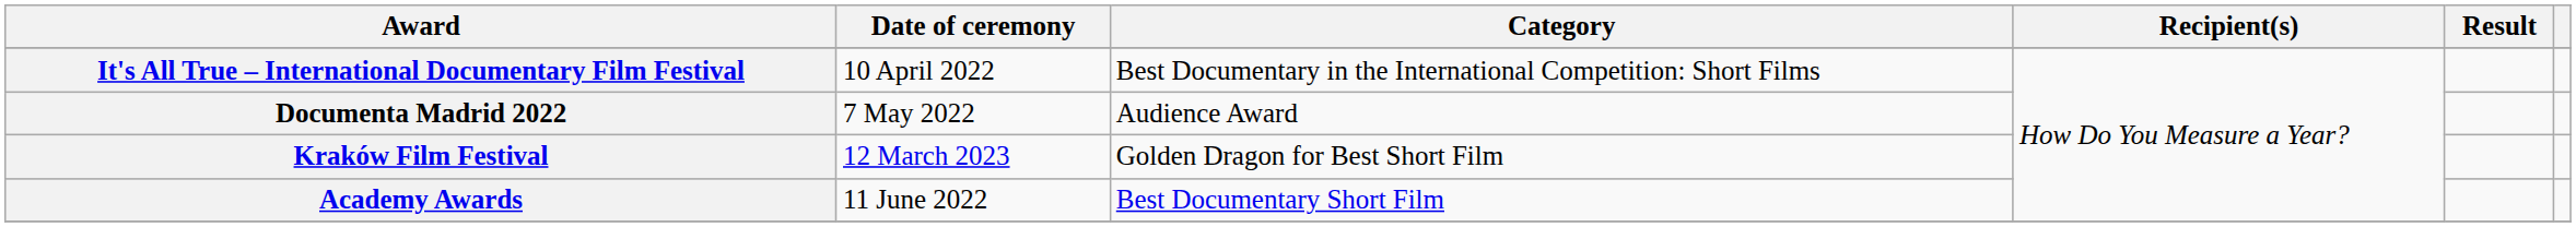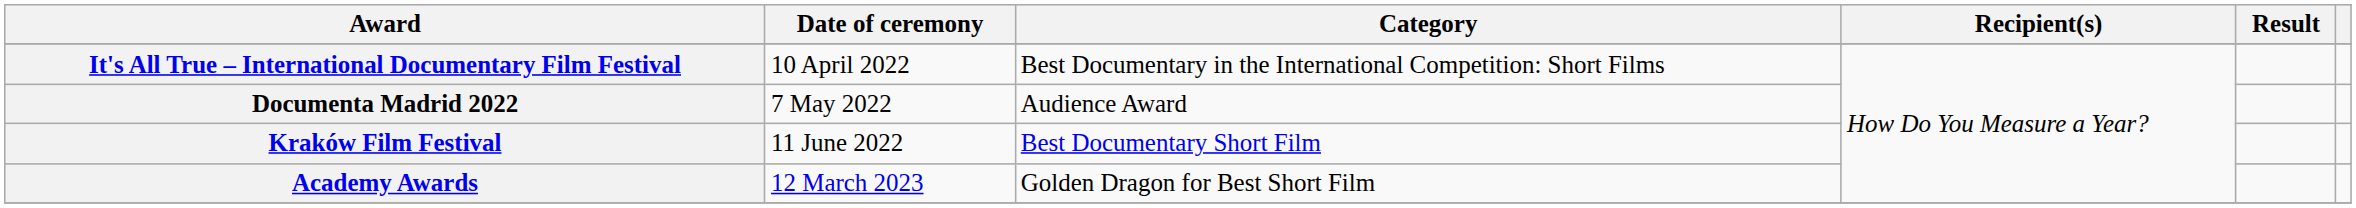Kraków Film Festival | Date of ceremony: 12 March 2023 -> 11 June 2022
Kraków Film Festival | Category: Golden Dragon for Best Short Film -> Best Documentary Short Film
Academy Awards | Date of ceremony: 11 June 2022 -> 12 March 2023
Academy Awards | Category: Best Documentary Short Film -> Golden Dragon for Best Short Film
